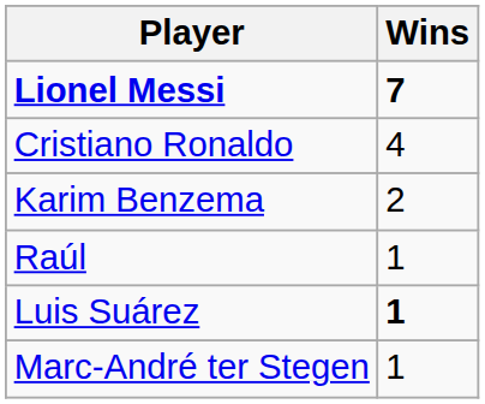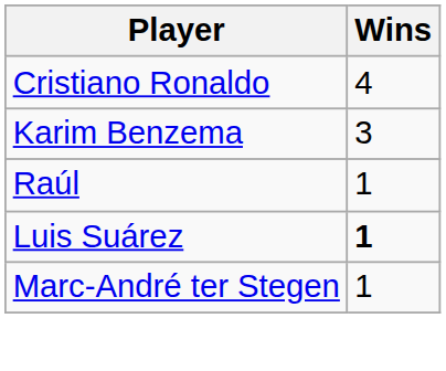- row: Lionel Messi | 7
Karim Benzema | Wins: 2 -> 3
